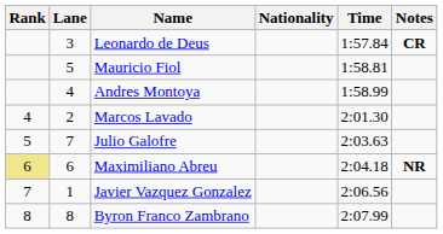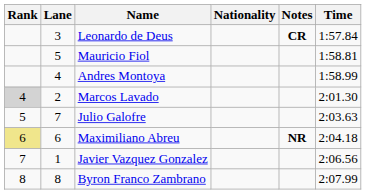columns swapped: Time <-> Notes
Marcos Lavado | Rank: no background -> lightgrey background
